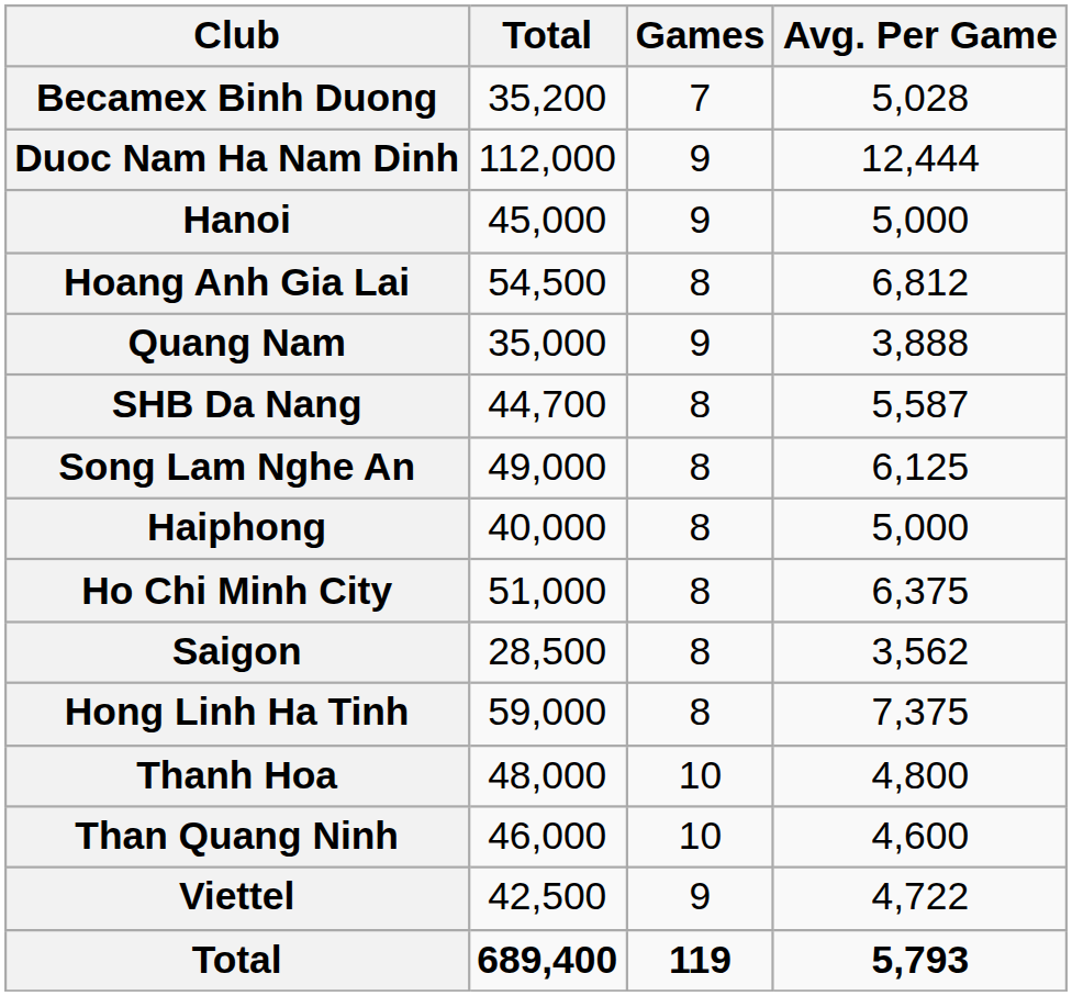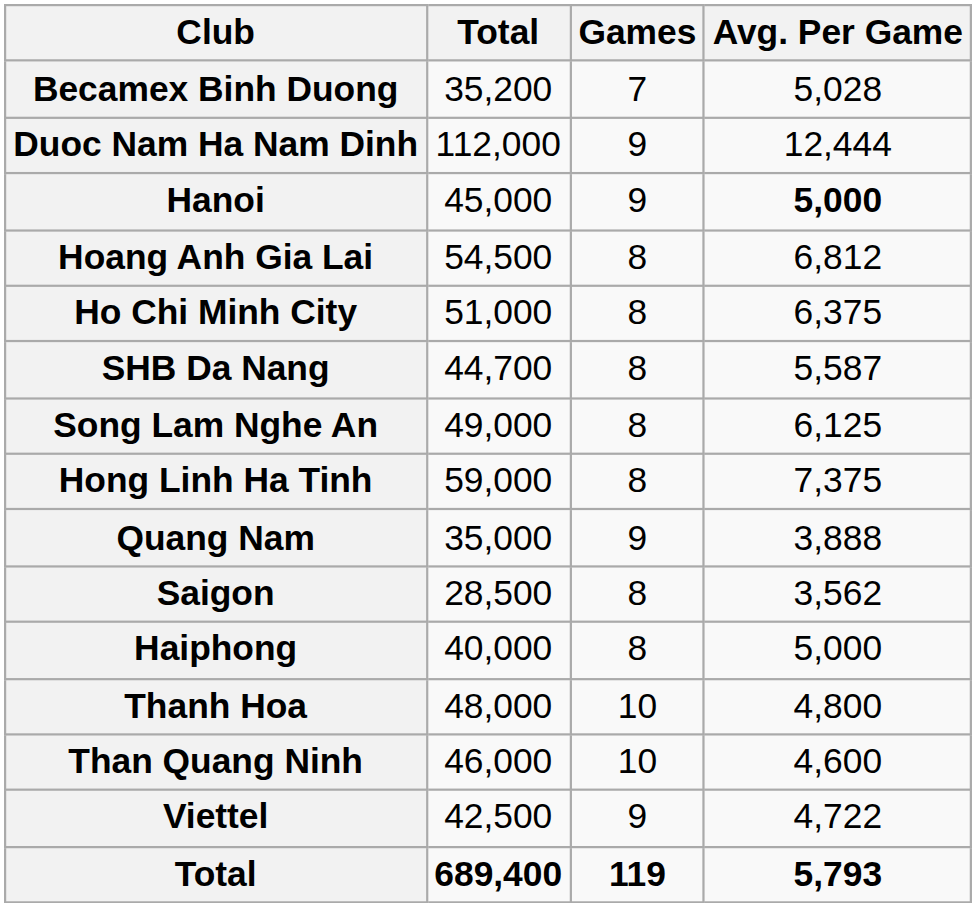Hanoi | Avg. Per Game: normal -> bold
rows swapped: Ho Chi Minh City <-> Quang Nam
rows swapped: Hong Linh Ha Tinh <-> Haiphong
